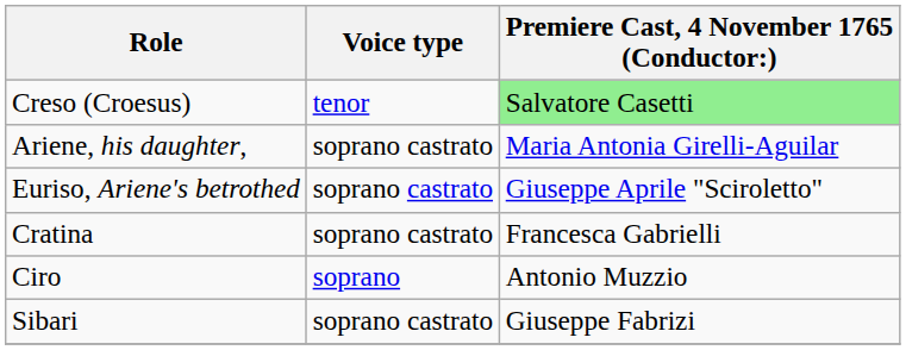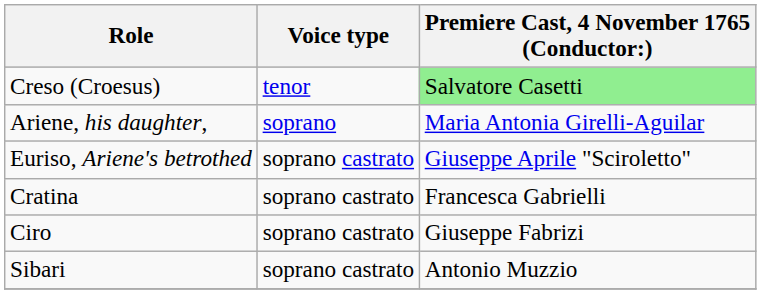Ariene, his daughter, | Voice type: soprano castrato -> soprano
Ciro | Voice type: soprano -> soprano castrato
Ciro | Premiere Cast, 4 November 1765 (Conductor:): Antonio Muzzio -> Giuseppe Fabrizi
Sibari | Premiere Cast, 4 November 1765 (Conductor:): Giuseppe Fabrizi -> Antonio Muzzio
